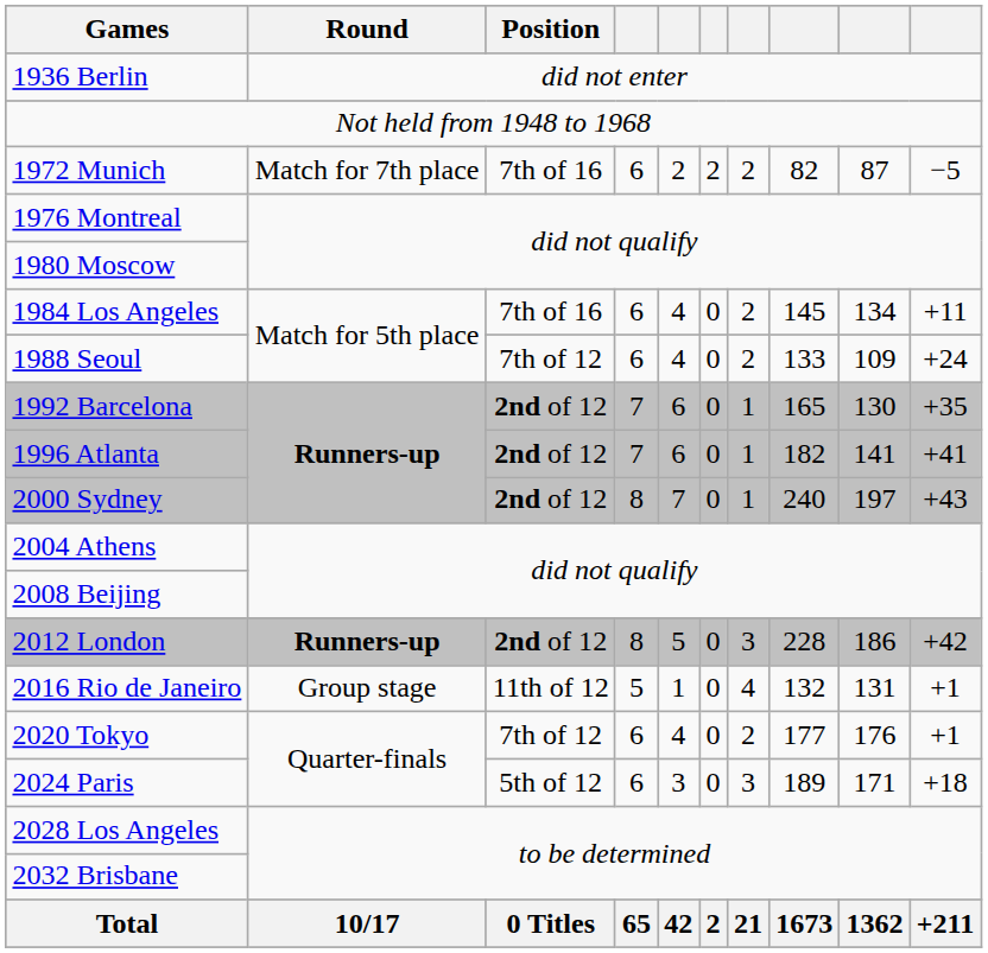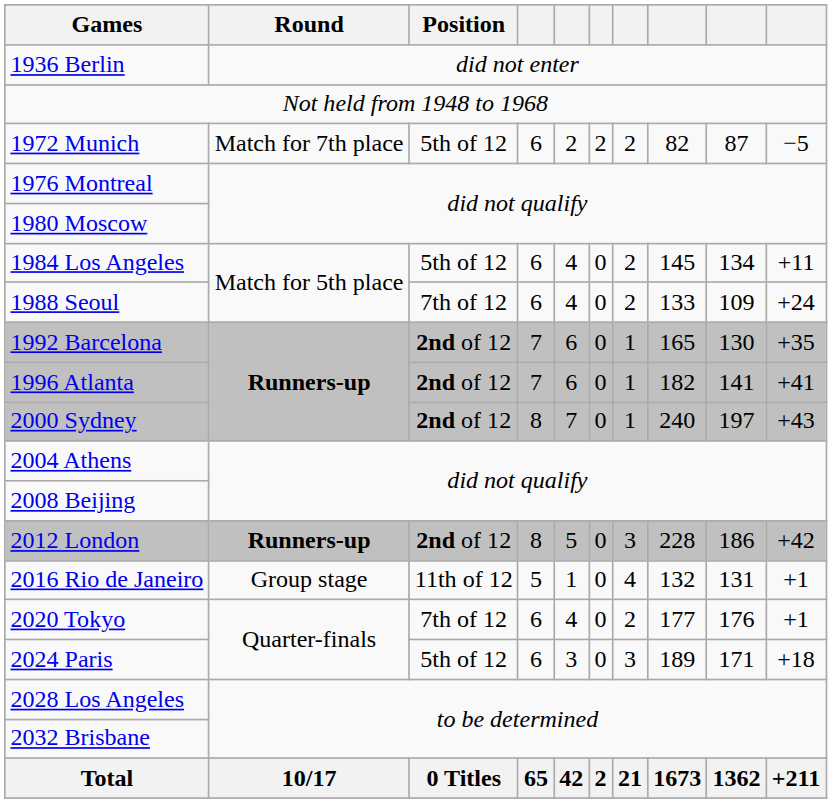1972 Munich | Position: 7th of 16 -> 5th of 12
1984 Los Angeles | Position: 7th of 16 -> 5th of 12
